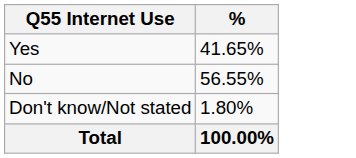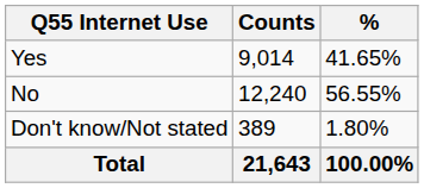+ column: Counts | 9,014 | 12,240 | 389 | 21,643
